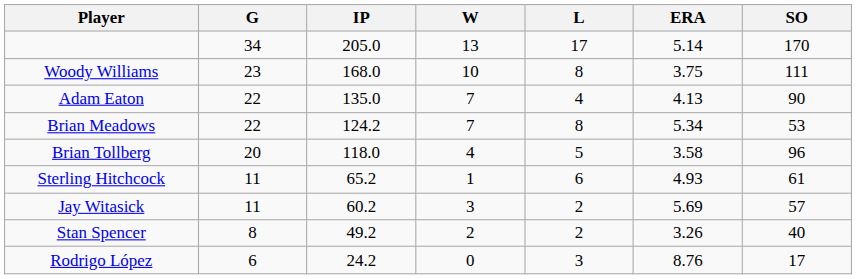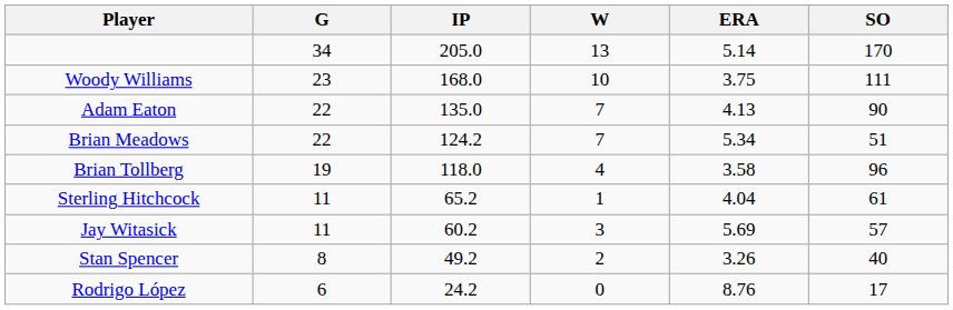- column: L | 17 | 8 | 4 | 8 | 5 | 6 | 2 | 2 | 3
Brian Meadows | SO: 53 -> 51
Brian Tollberg | G: 20 -> 19
Sterling Hitchcock | ERA: 4.93 -> 4.04
